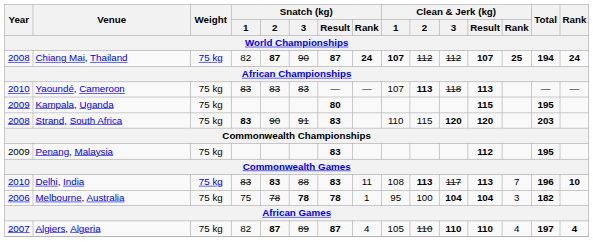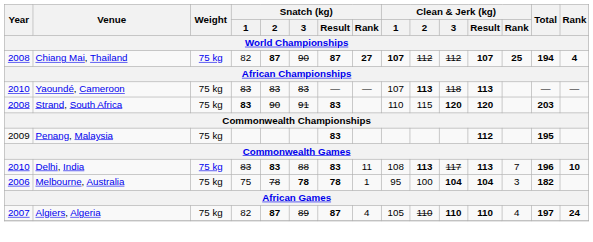Chiang Mai, Thailand | Snatch (kg) / Rank: 24 -> 27
Chiang Mai, Thailand | Rank: 24 -> 4
- row: 2009 | Kampala, Uganda | 75 kg | 80 | 115 | 195
Algiers, Algeria | Rank: 4 -> 24
